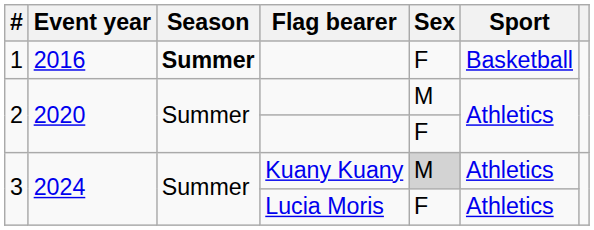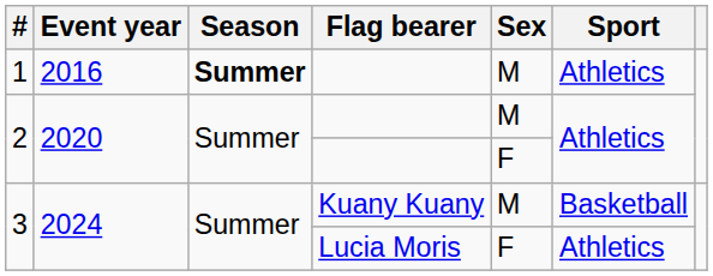1 | Sex: F -> M
1 | Sport: Basketball -> Athletics
3 / Kuany Kuany | Sex: lightgrey background -> no background
3 / Kuany Kuany | Sport: Athletics -> Basketball
